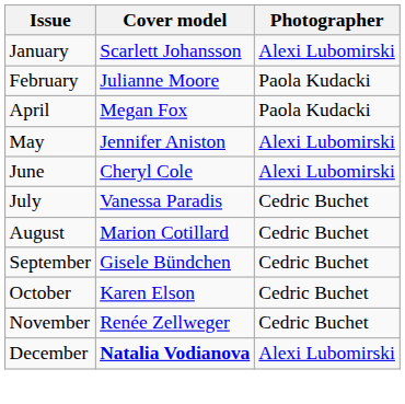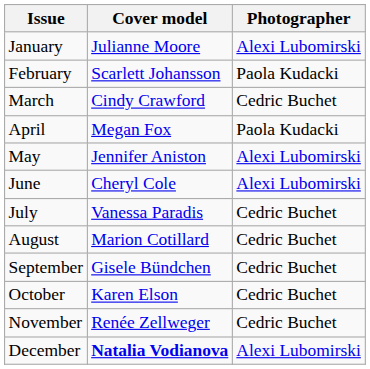January | Cover model: Scarlett Johansson -> Julianne Moore
February | Cover model: Julianne Moore -> Scarlett Johansson
+ row: March | Cindy Crawford | Cedric Buchet
